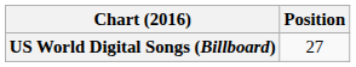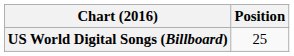US World Digital Songs (Billboard) | Position: 27 -> 25
